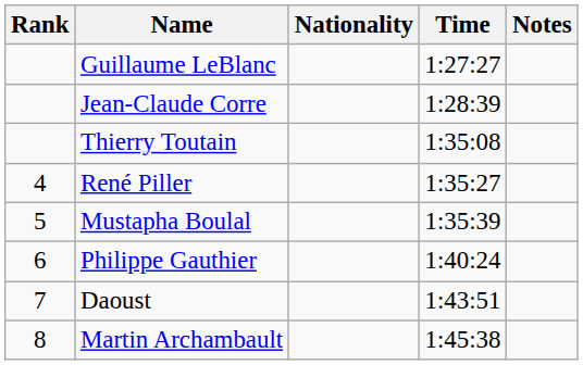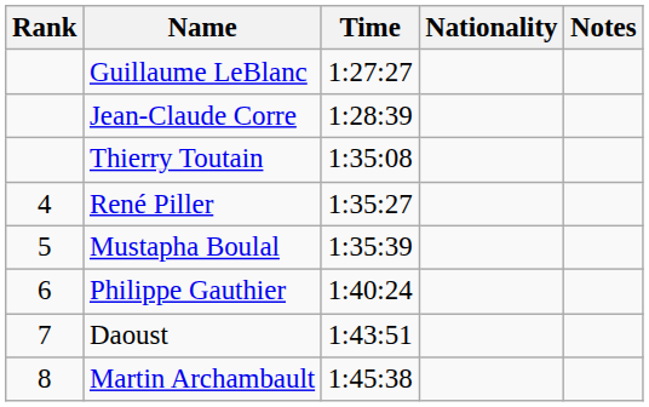columns swapped: Nationality <-> Time
